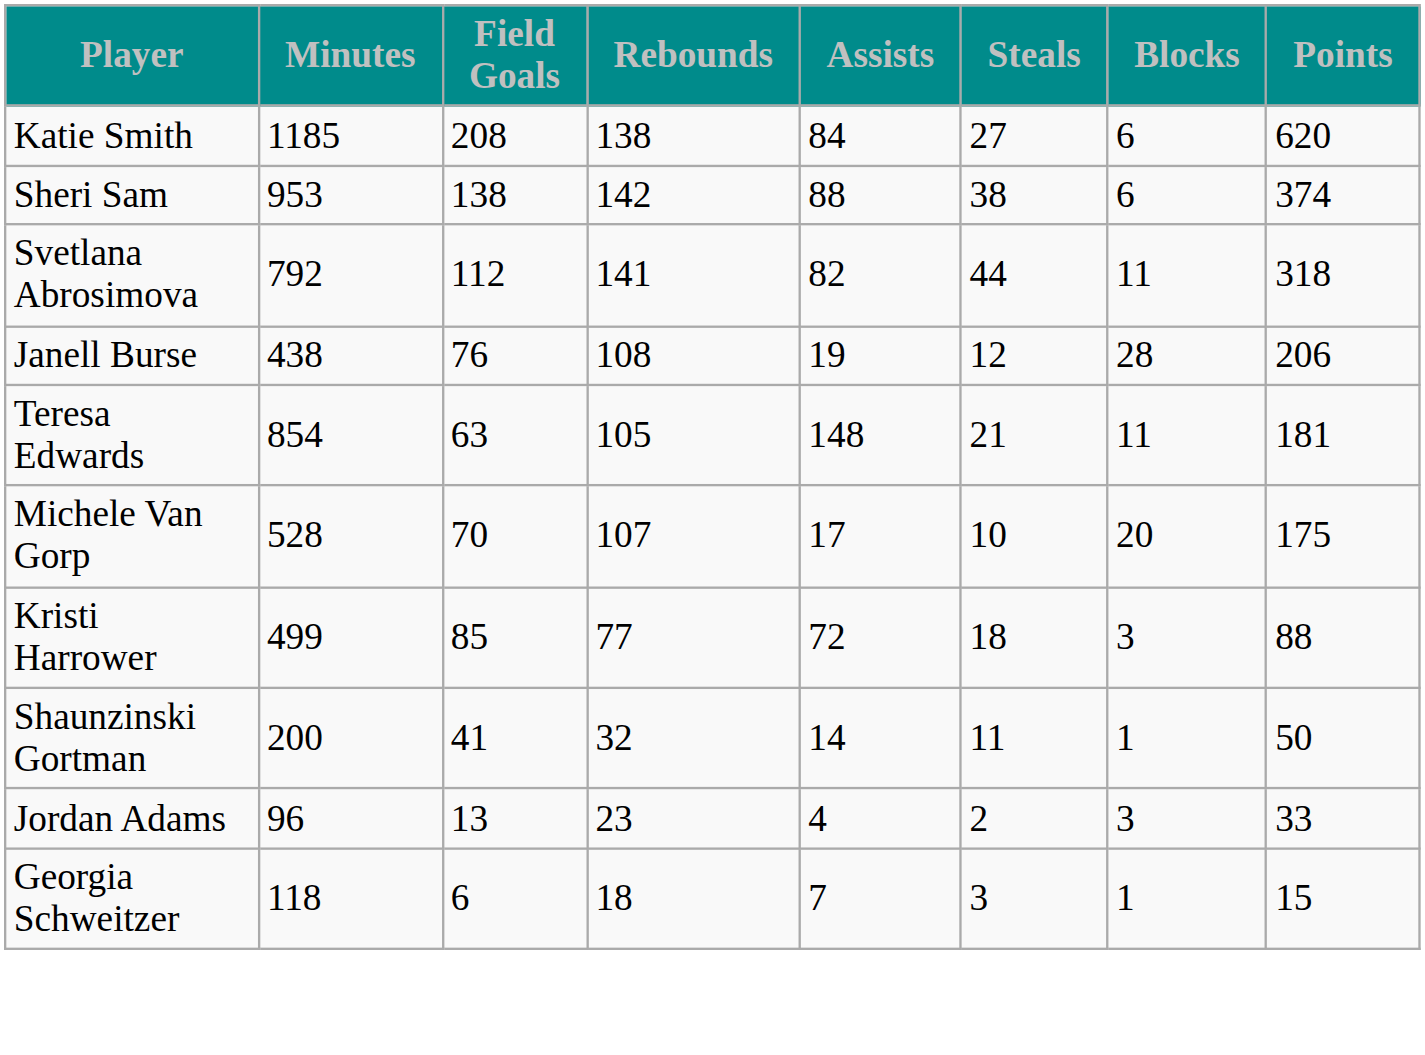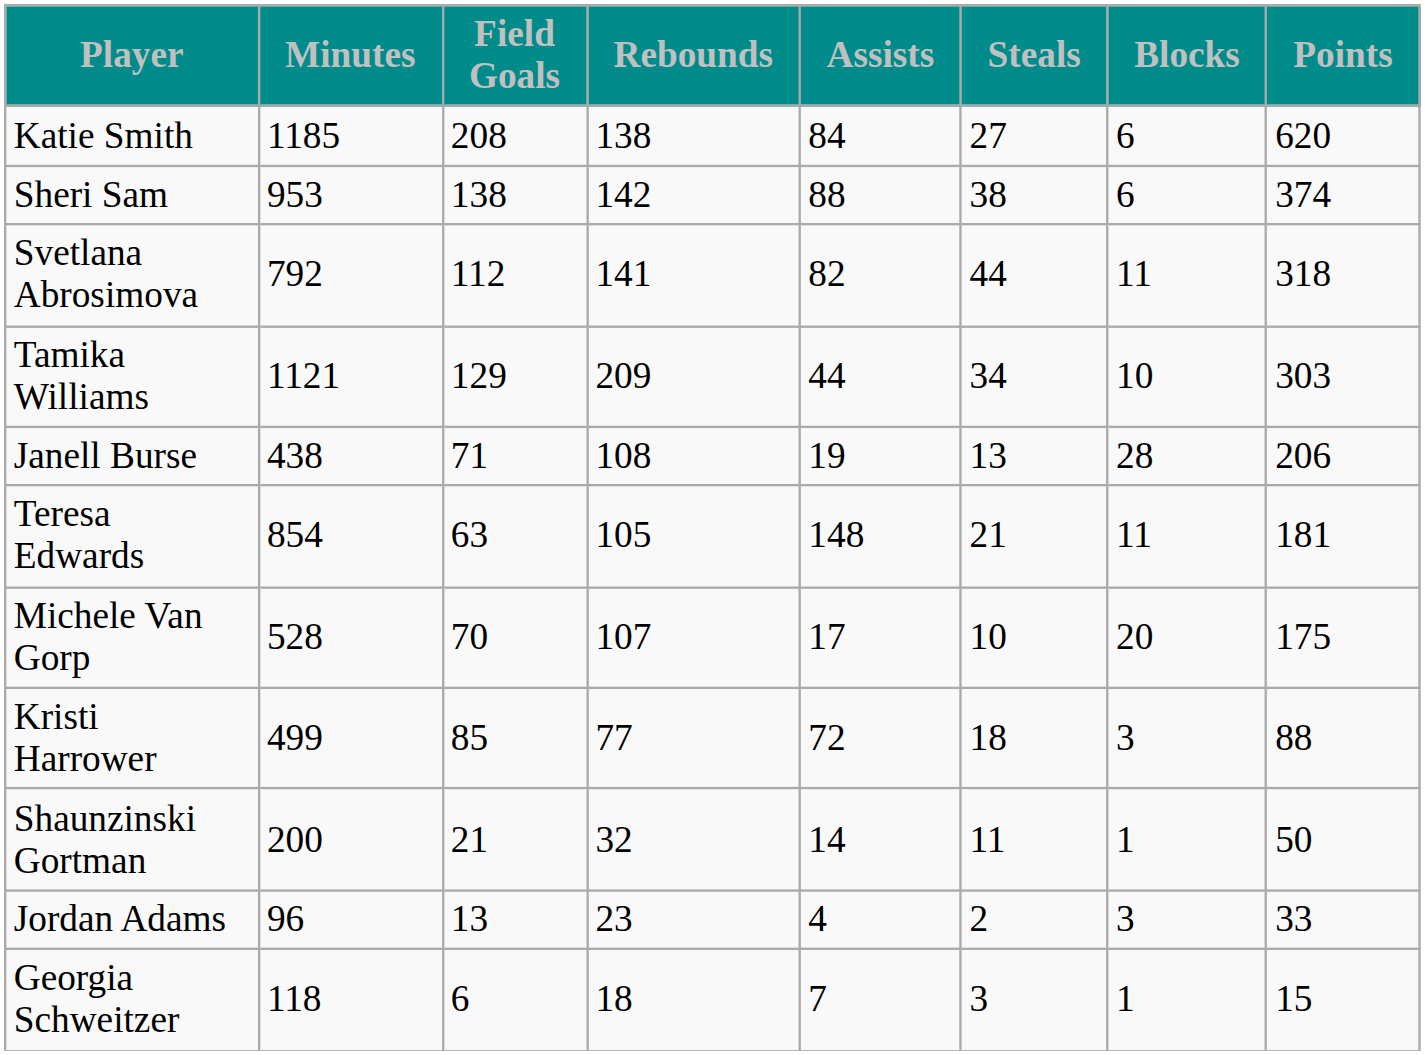+ row: Tamika Williams | 1121 | 129 | 209 | 44 | 34 | 10 | 303
Janell Burse | Field Goals: 76 -> 71
Janell Burse | Steals: 12 -> 13
Shaunzinski Gortman | Field Goals: 41 -> 21
